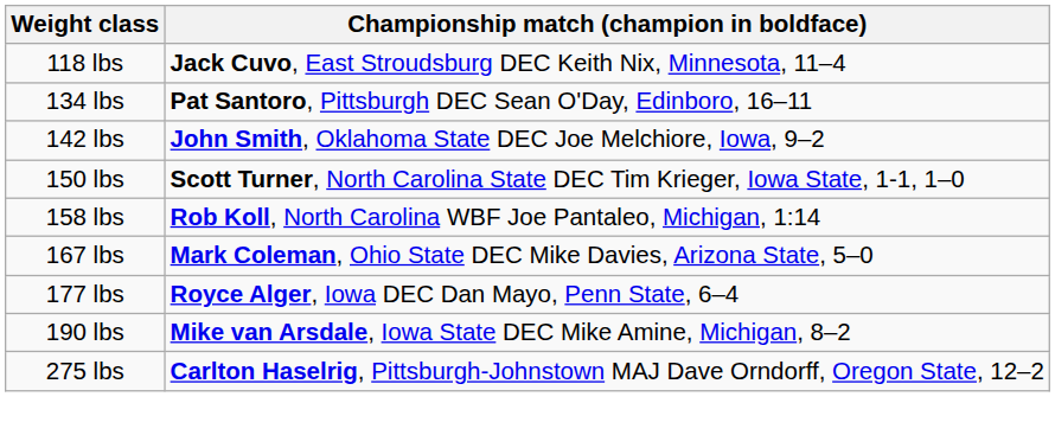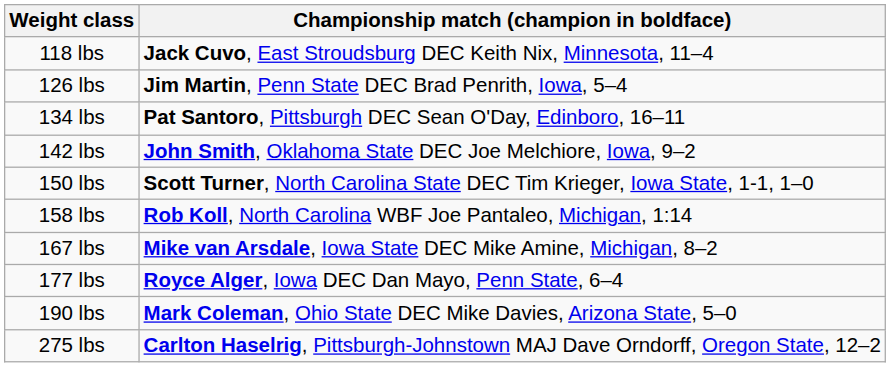+ row: 126 lbs | Jim Martin, Penn State DEC Brad Penrith, Iowa, 5–4
167 lbs | Championship match (champion in boldface): Mark Coleman, Ohio State DEC Mike Davies, Arizona State, 5–0 -> Mike van Arsdale, Iowa State DEC Mike Amine, Michigan, 8–2
190 lbs | Championship match (champion in boldface): Mike van Arsdale, Iowa State DEC Mike Amine, Michigan, 8–2 -> Mark Coleman, Ohio State DEC Mike Davies, Arizona State, 5–0
